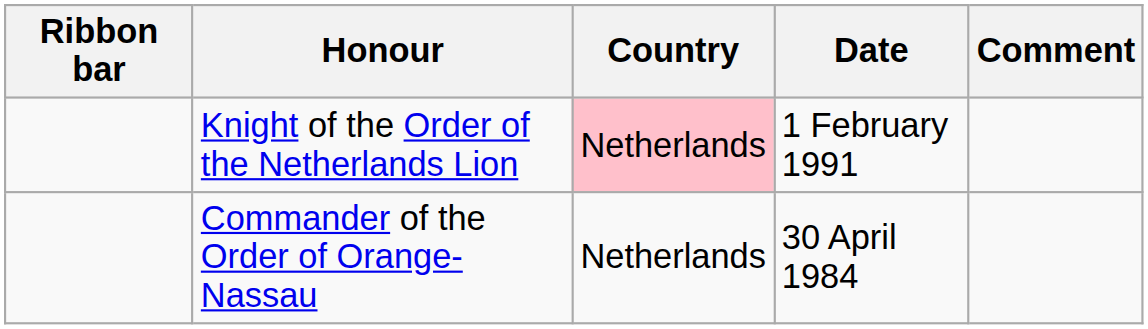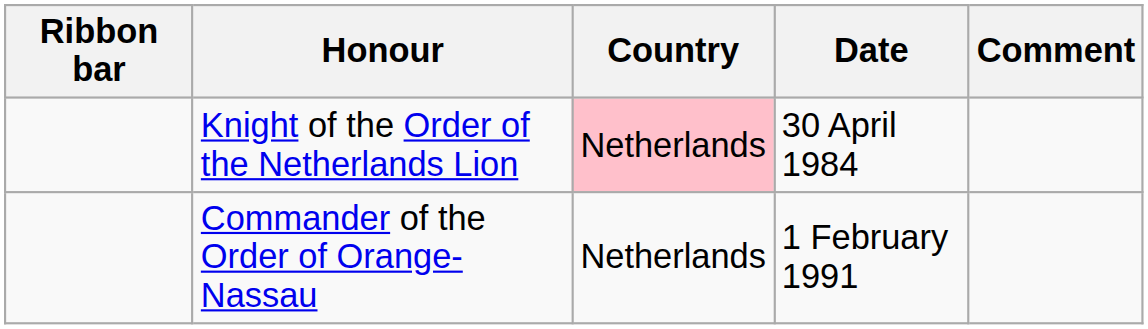Knight of the Order of the Netherlands Lion | Date: 1 February 1991 -> 30 April 1984
Commander of the Order of Orange-Nassau | Date: 30 April 1984 -> 1 February 1991
